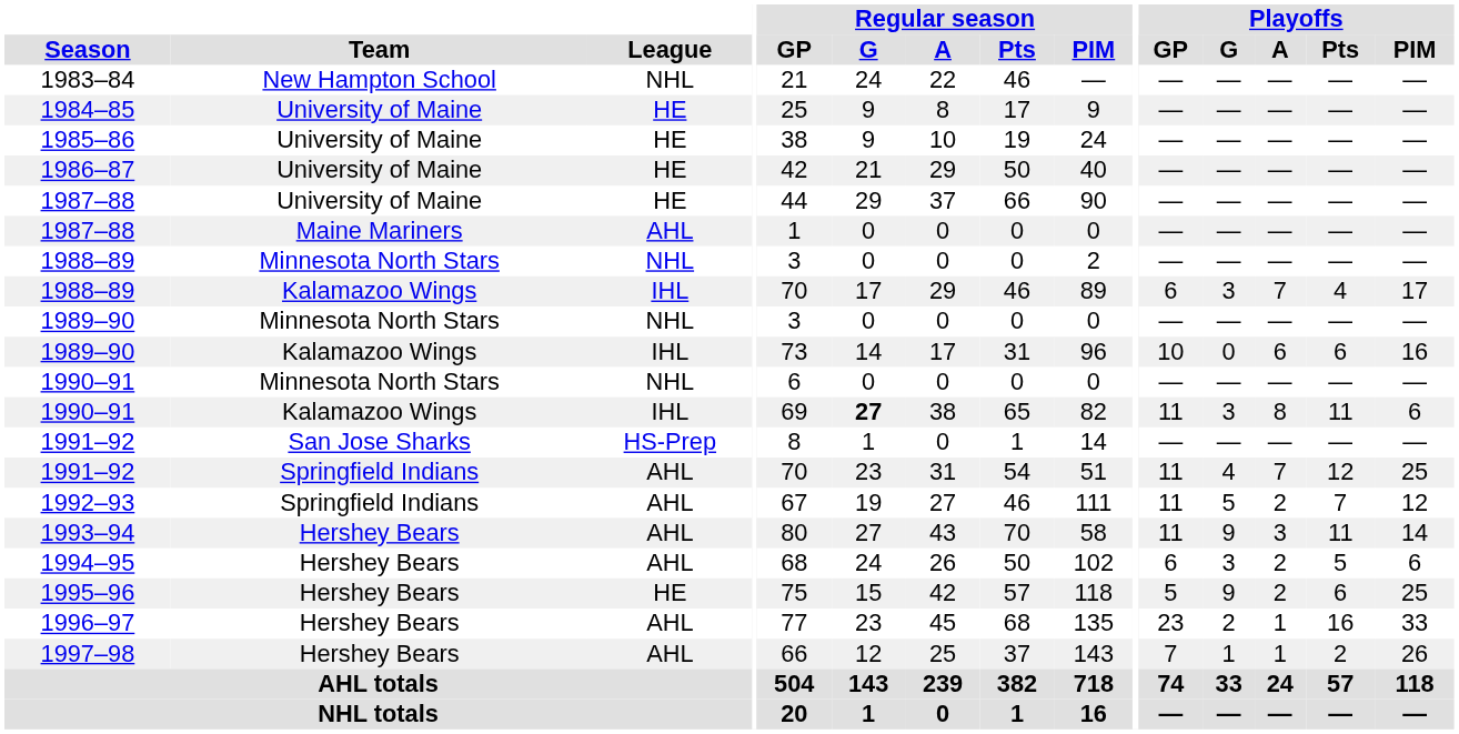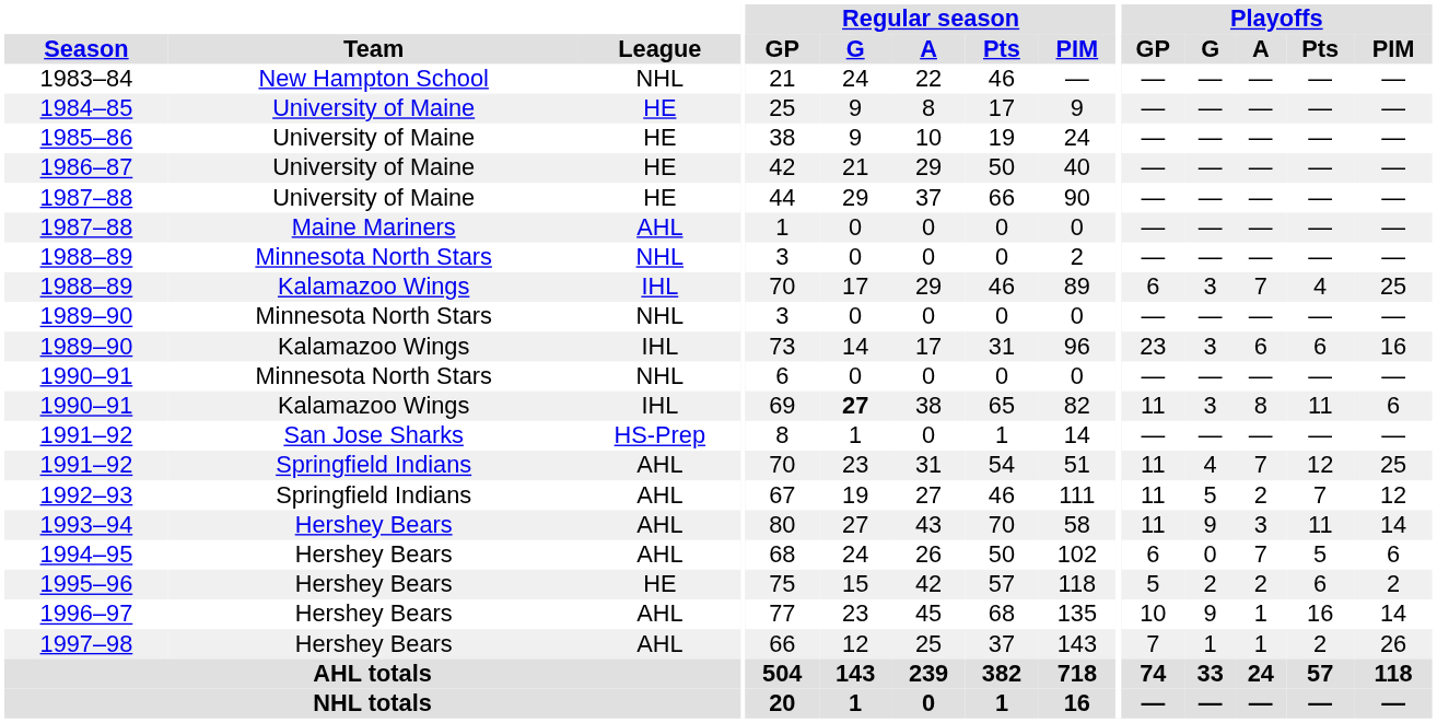1988–89 / Kalamazoo Wings | Playoffs / PIM: 17 -> 25
1989–90 / Kalamazoo Wings | Playoffs / GP: 10 -> 23
1989–90 / Kalamazoo Wings | Playoffs / G: 0 -> 3
1994–95 | Playoffs / G: 3 -> 0
1994–95 | Playoffs / A: 2 -> 7
1995–96 | Playoffs / G: 9 -> 2
1995–96 | Playoffs / PIM: 25 -> 2
1996–97 | Playoffs / GP: 23 -> 10
1996–97 | Playoffs / G: 2 -> 9
1996–97 | Playoffs / PIM: 33 -> 14
